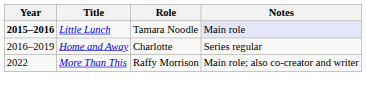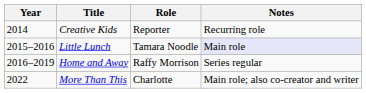+ row: 2014 | Creative Kids | Reporter | Recurring role
Little Lunch | Year: bold -> normal
Home and Away | Role: Charlotte -> Raffy Morrison
More Than This | Role: Raffy Morrison -> Charlotte
